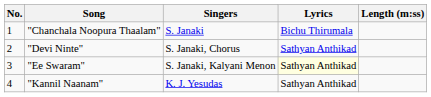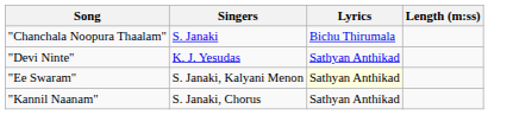- column: No. | 1 | 2 | 3 | 4
"Devi Ninte" | Singers: S. Janaki, Chorus -> K. J. Yesudas
"Kannil Naanam" | Singers: K. J. Yesudas -> S. Janaki, Chorus
